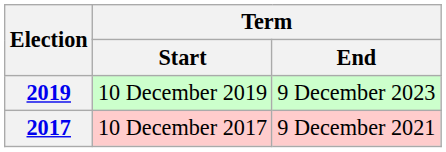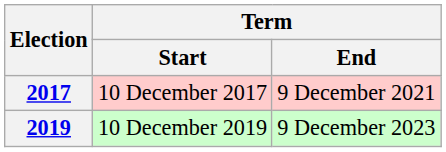rows swapped: 2017 <-> 2019
